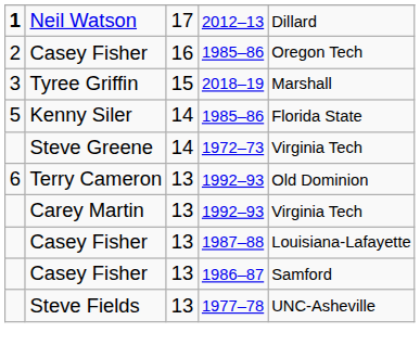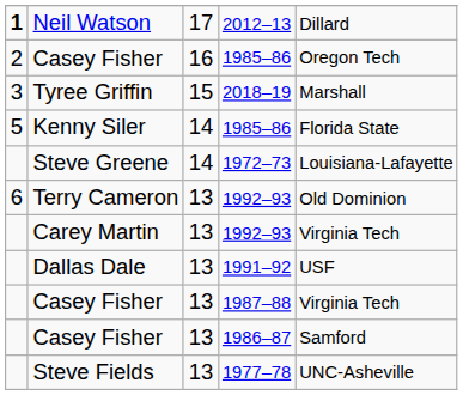Steve Greene | column 5: Virginia Tech -> Louisiana-Lafayette
+ row: Dallas Dale | 13 | 1991–92 | USF
Casey Fisher / 1987–88 | column 5: Louisiana-Lafayette -> Virginia Tech
